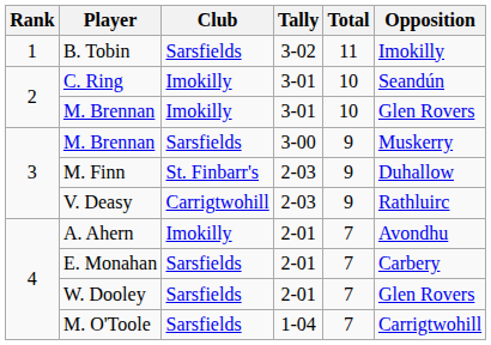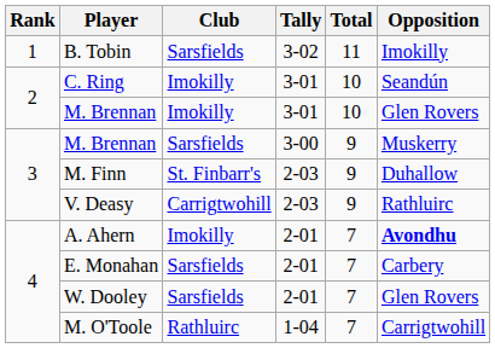A. Ahern | Opposition: normal -> bold
M. O'Toole | Club: Sarsfields -> Rathluirc
